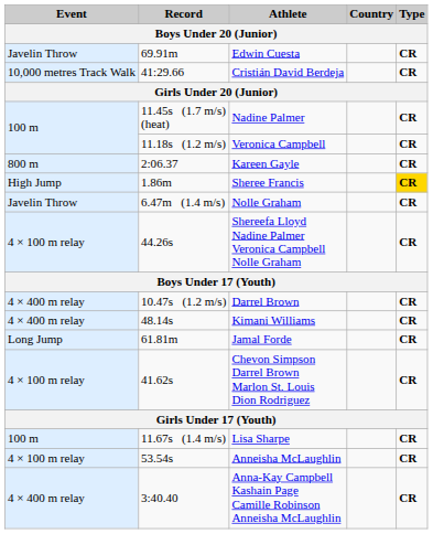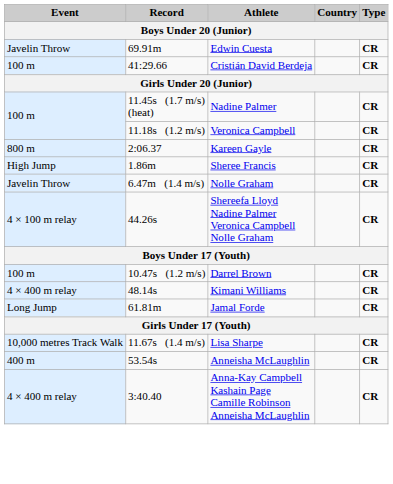Cristián David Berdeja | Event: 10,000 metres Track Walk -> 100 m
Sheree Francis | Type: gold background -> no background
Darrel Brown | Event: 4 × 400 m relay -> 100 m
- row: 4 × 100 m relay | 41.62s | Chevon Simpson Darrel Brown Marlon St. Louis Dion Rodriguez | CR
Lisa Sharpe | Event: 100 m -> 10,000 metres Track Walk
Anneisha McLaughlin | Event: 4 × 100 m relay -> 400 m
